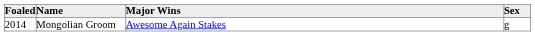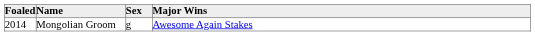columns swapped: Sex <-> Major Wins
